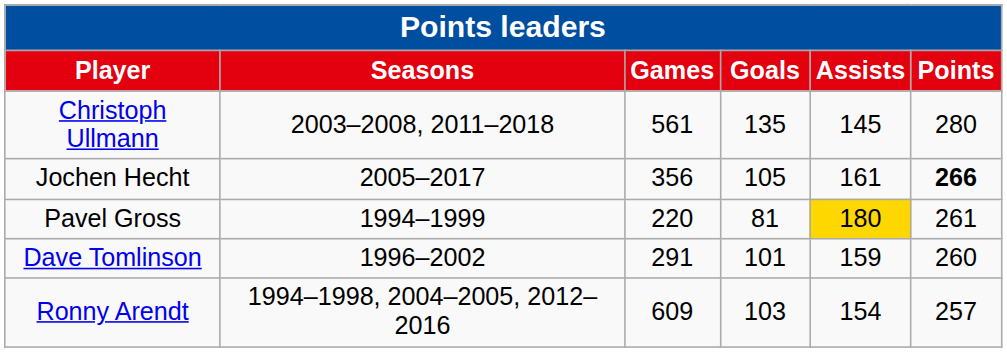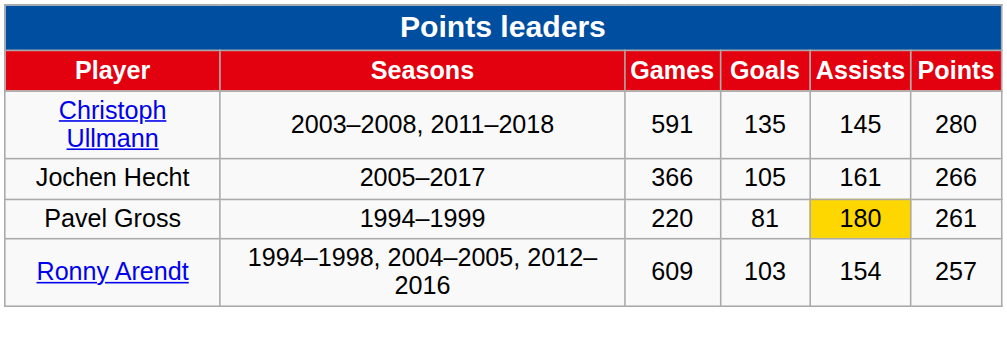Christoph Ullmann | column 3: 561 -> 591
Jochen Hecht | column 3: 356 -> 366
Jochen Hecht | column 6: bold -> normal
- row: Dave Tomlinson | 1996–2002 | 291 | 101 | 159 | 260
